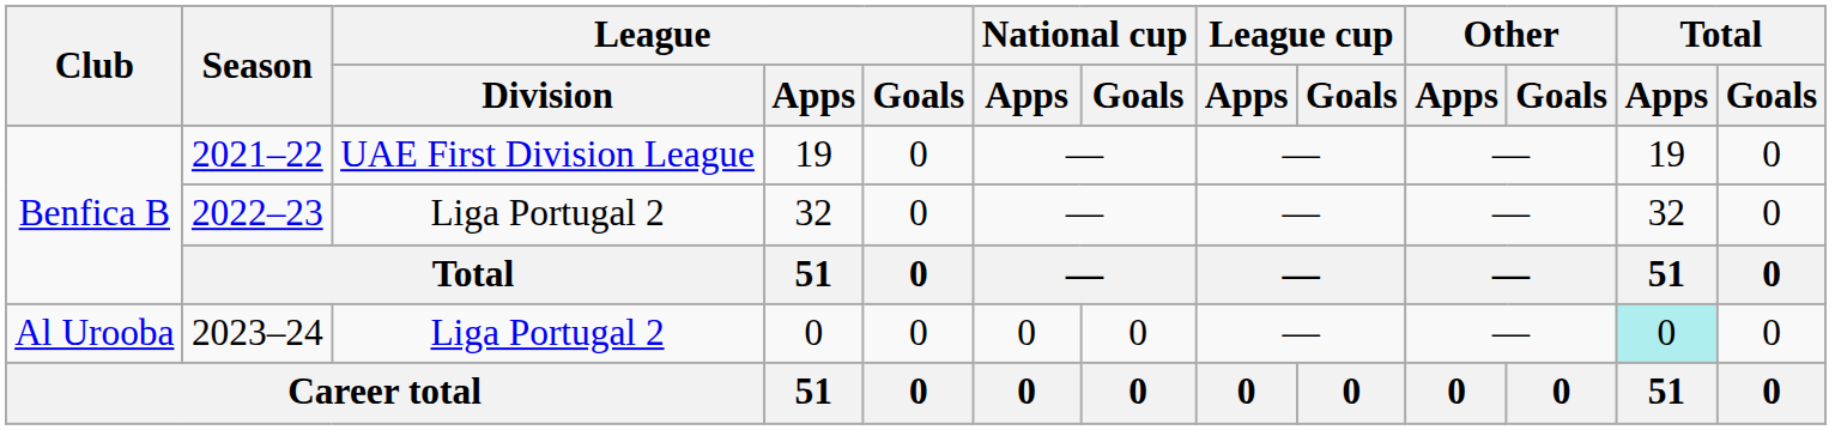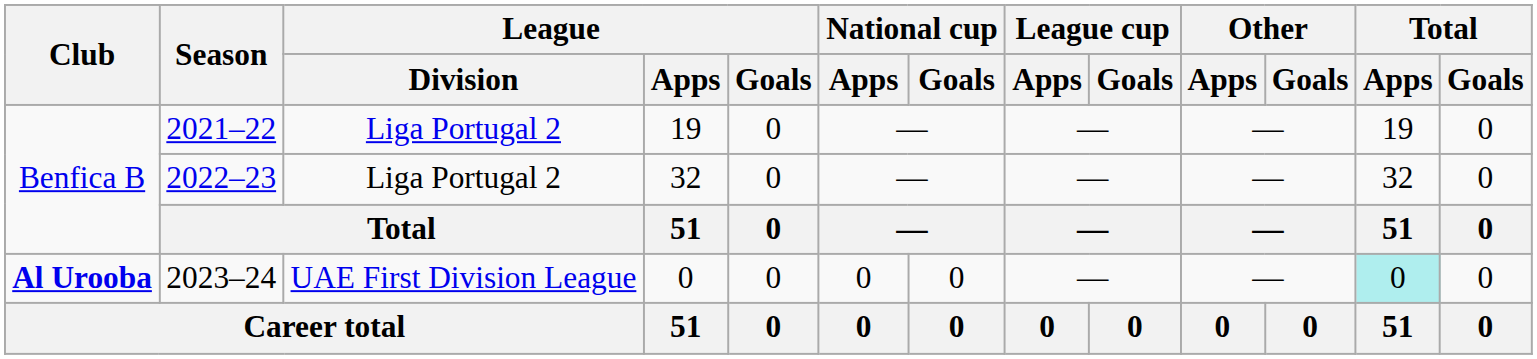2021–22 | League / Division: UAE First Division League -> Liga Portugal 2
2023–24 | Club: normal -> bold
2023–24 | League / Division: Liga Portugal 2 -> UAE First Division League
